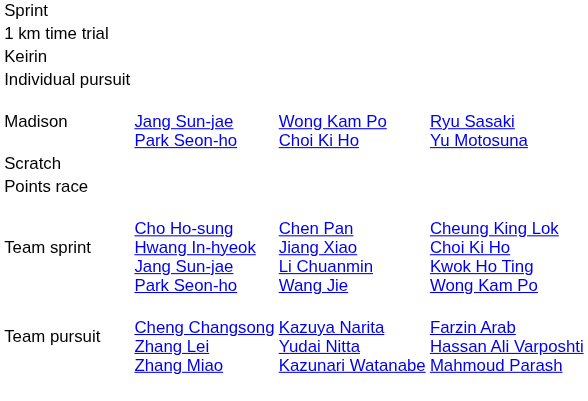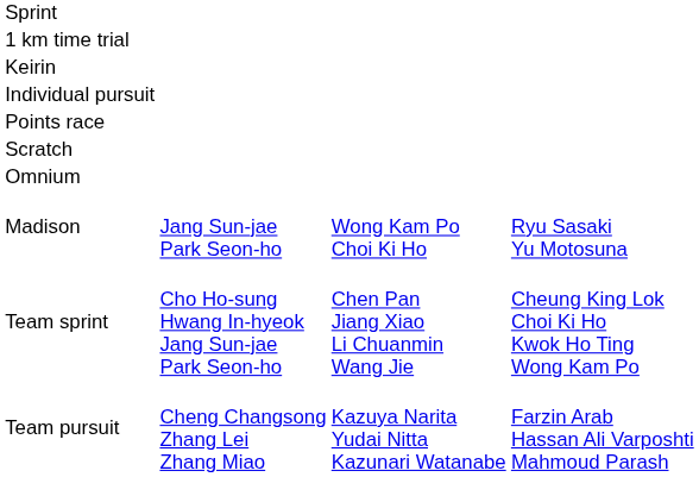rows swapped: Points race <-> Madison
+ row: Omnium
